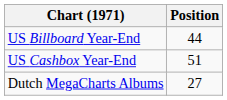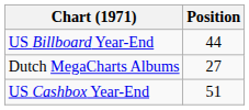rows swapped: US Cashbox Year-End <-> Dutch MegaCharts Albums
